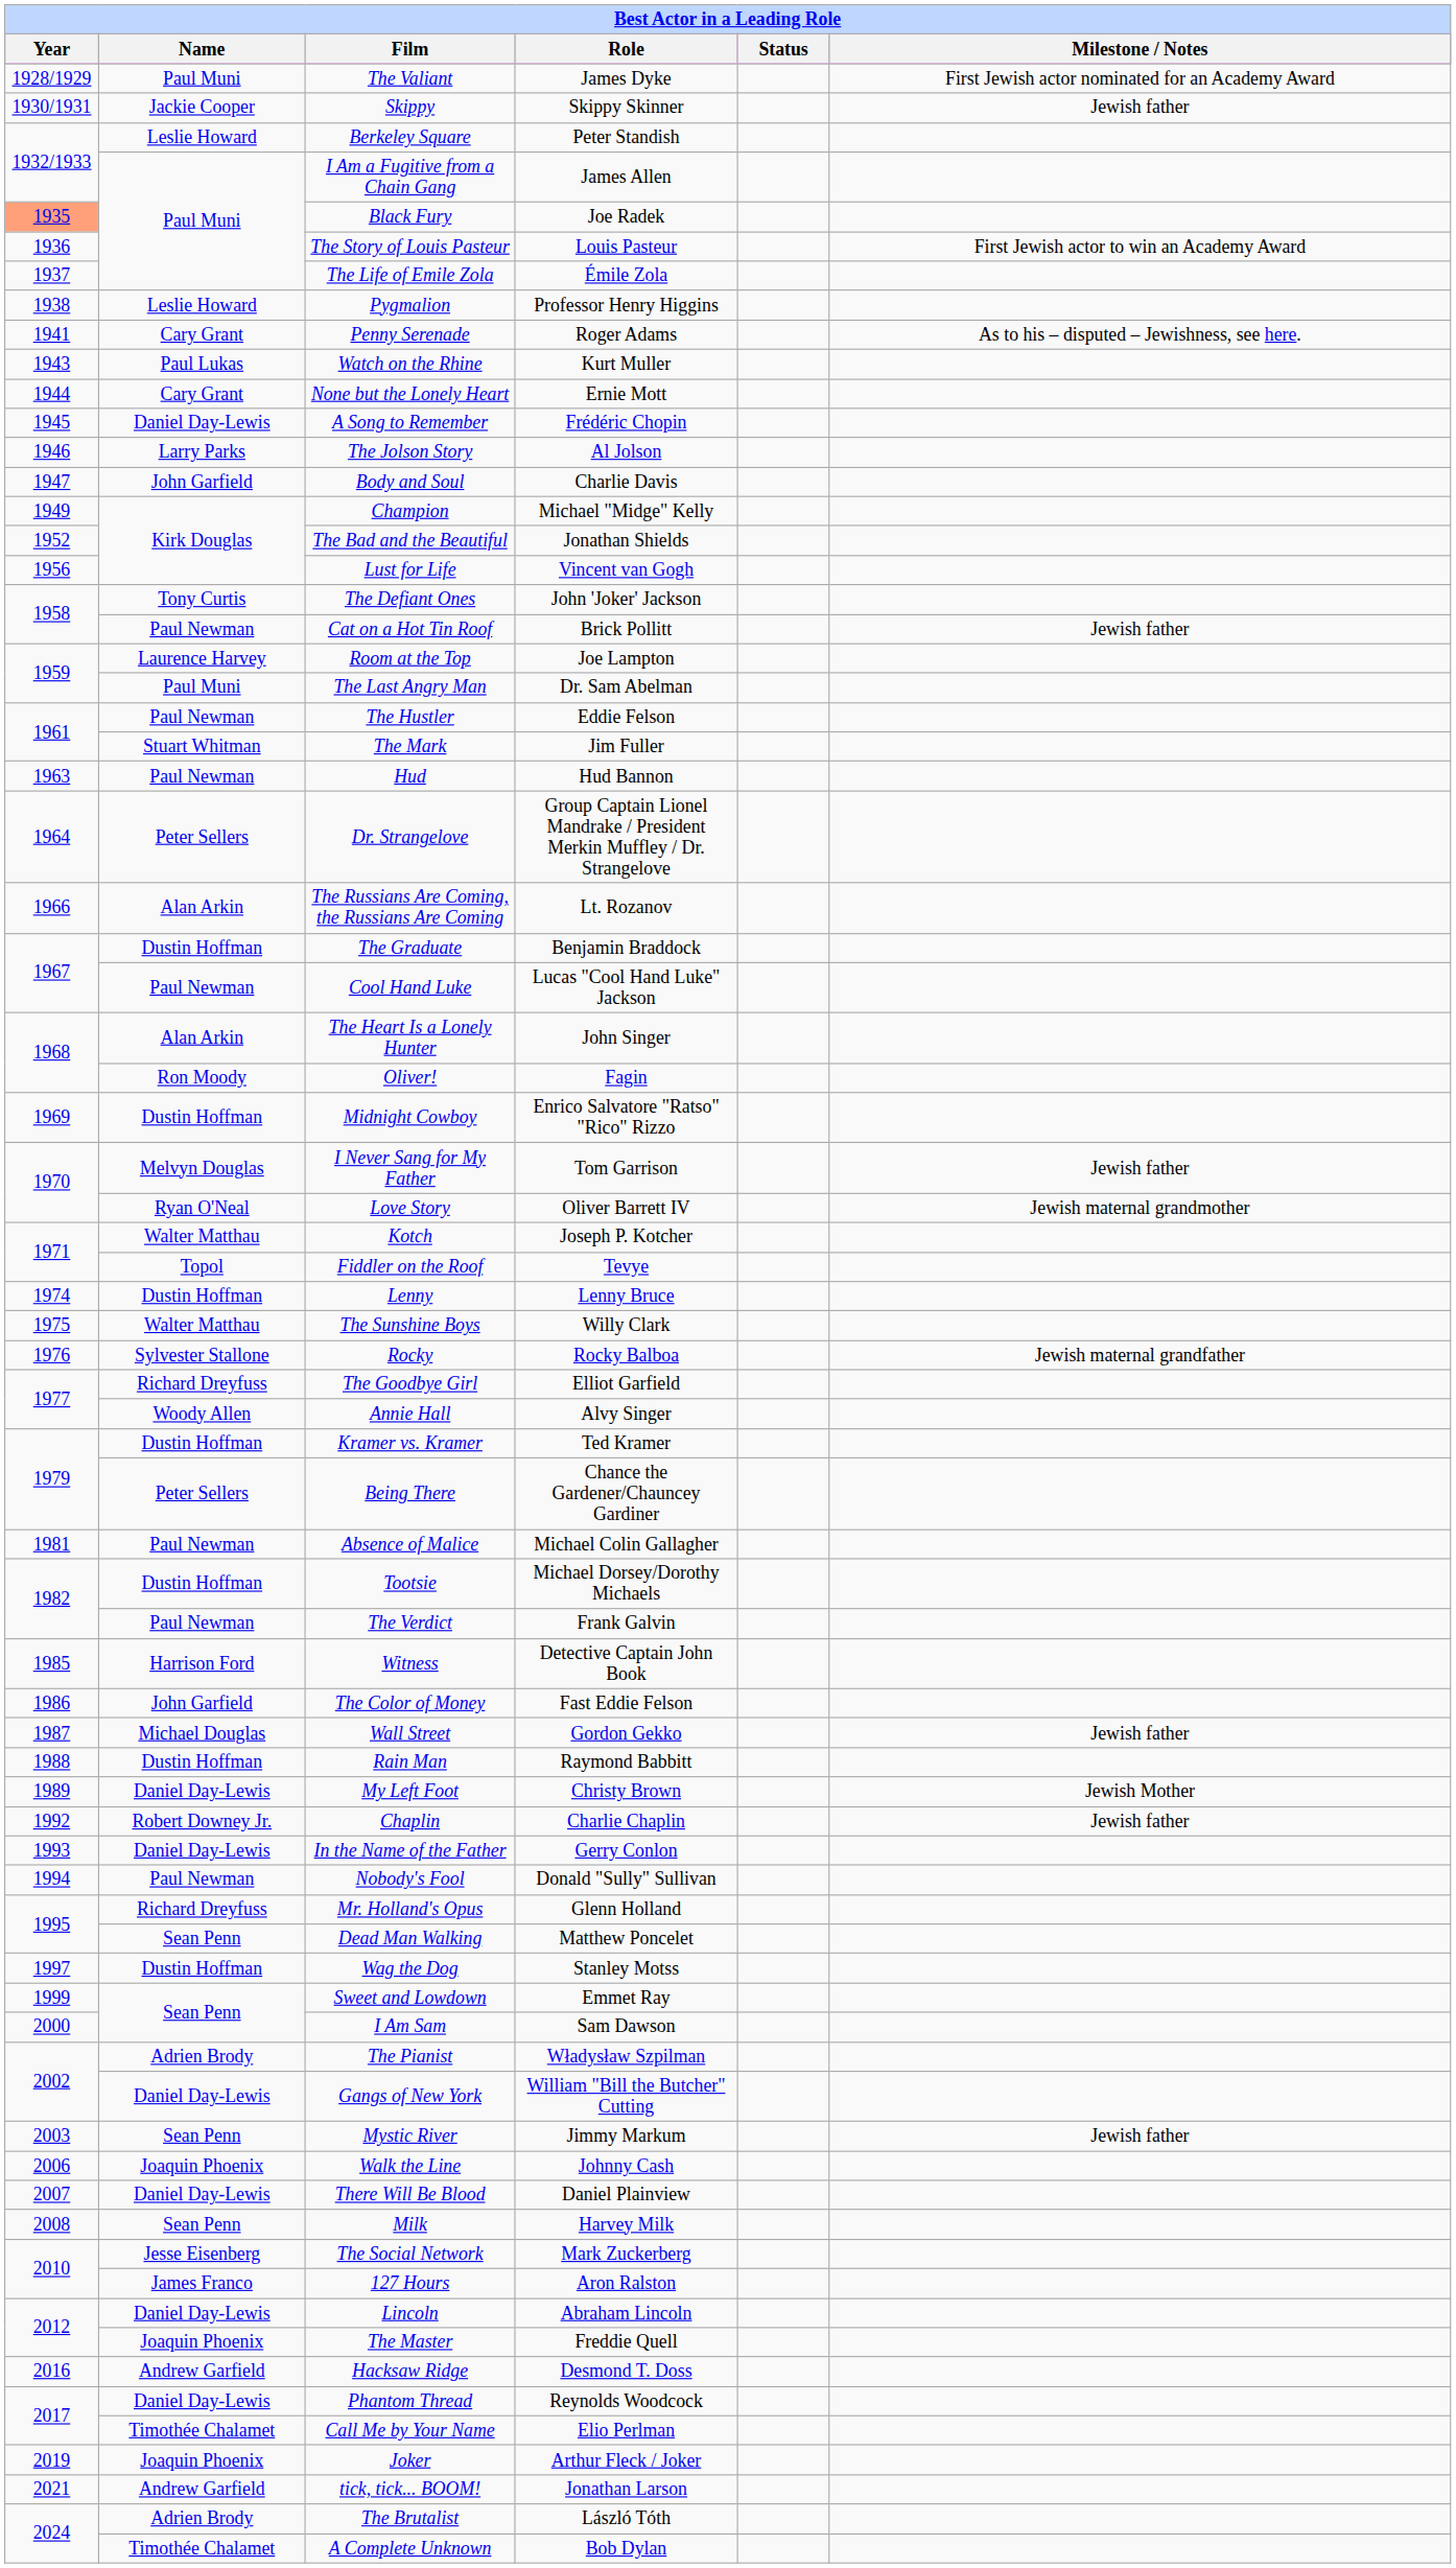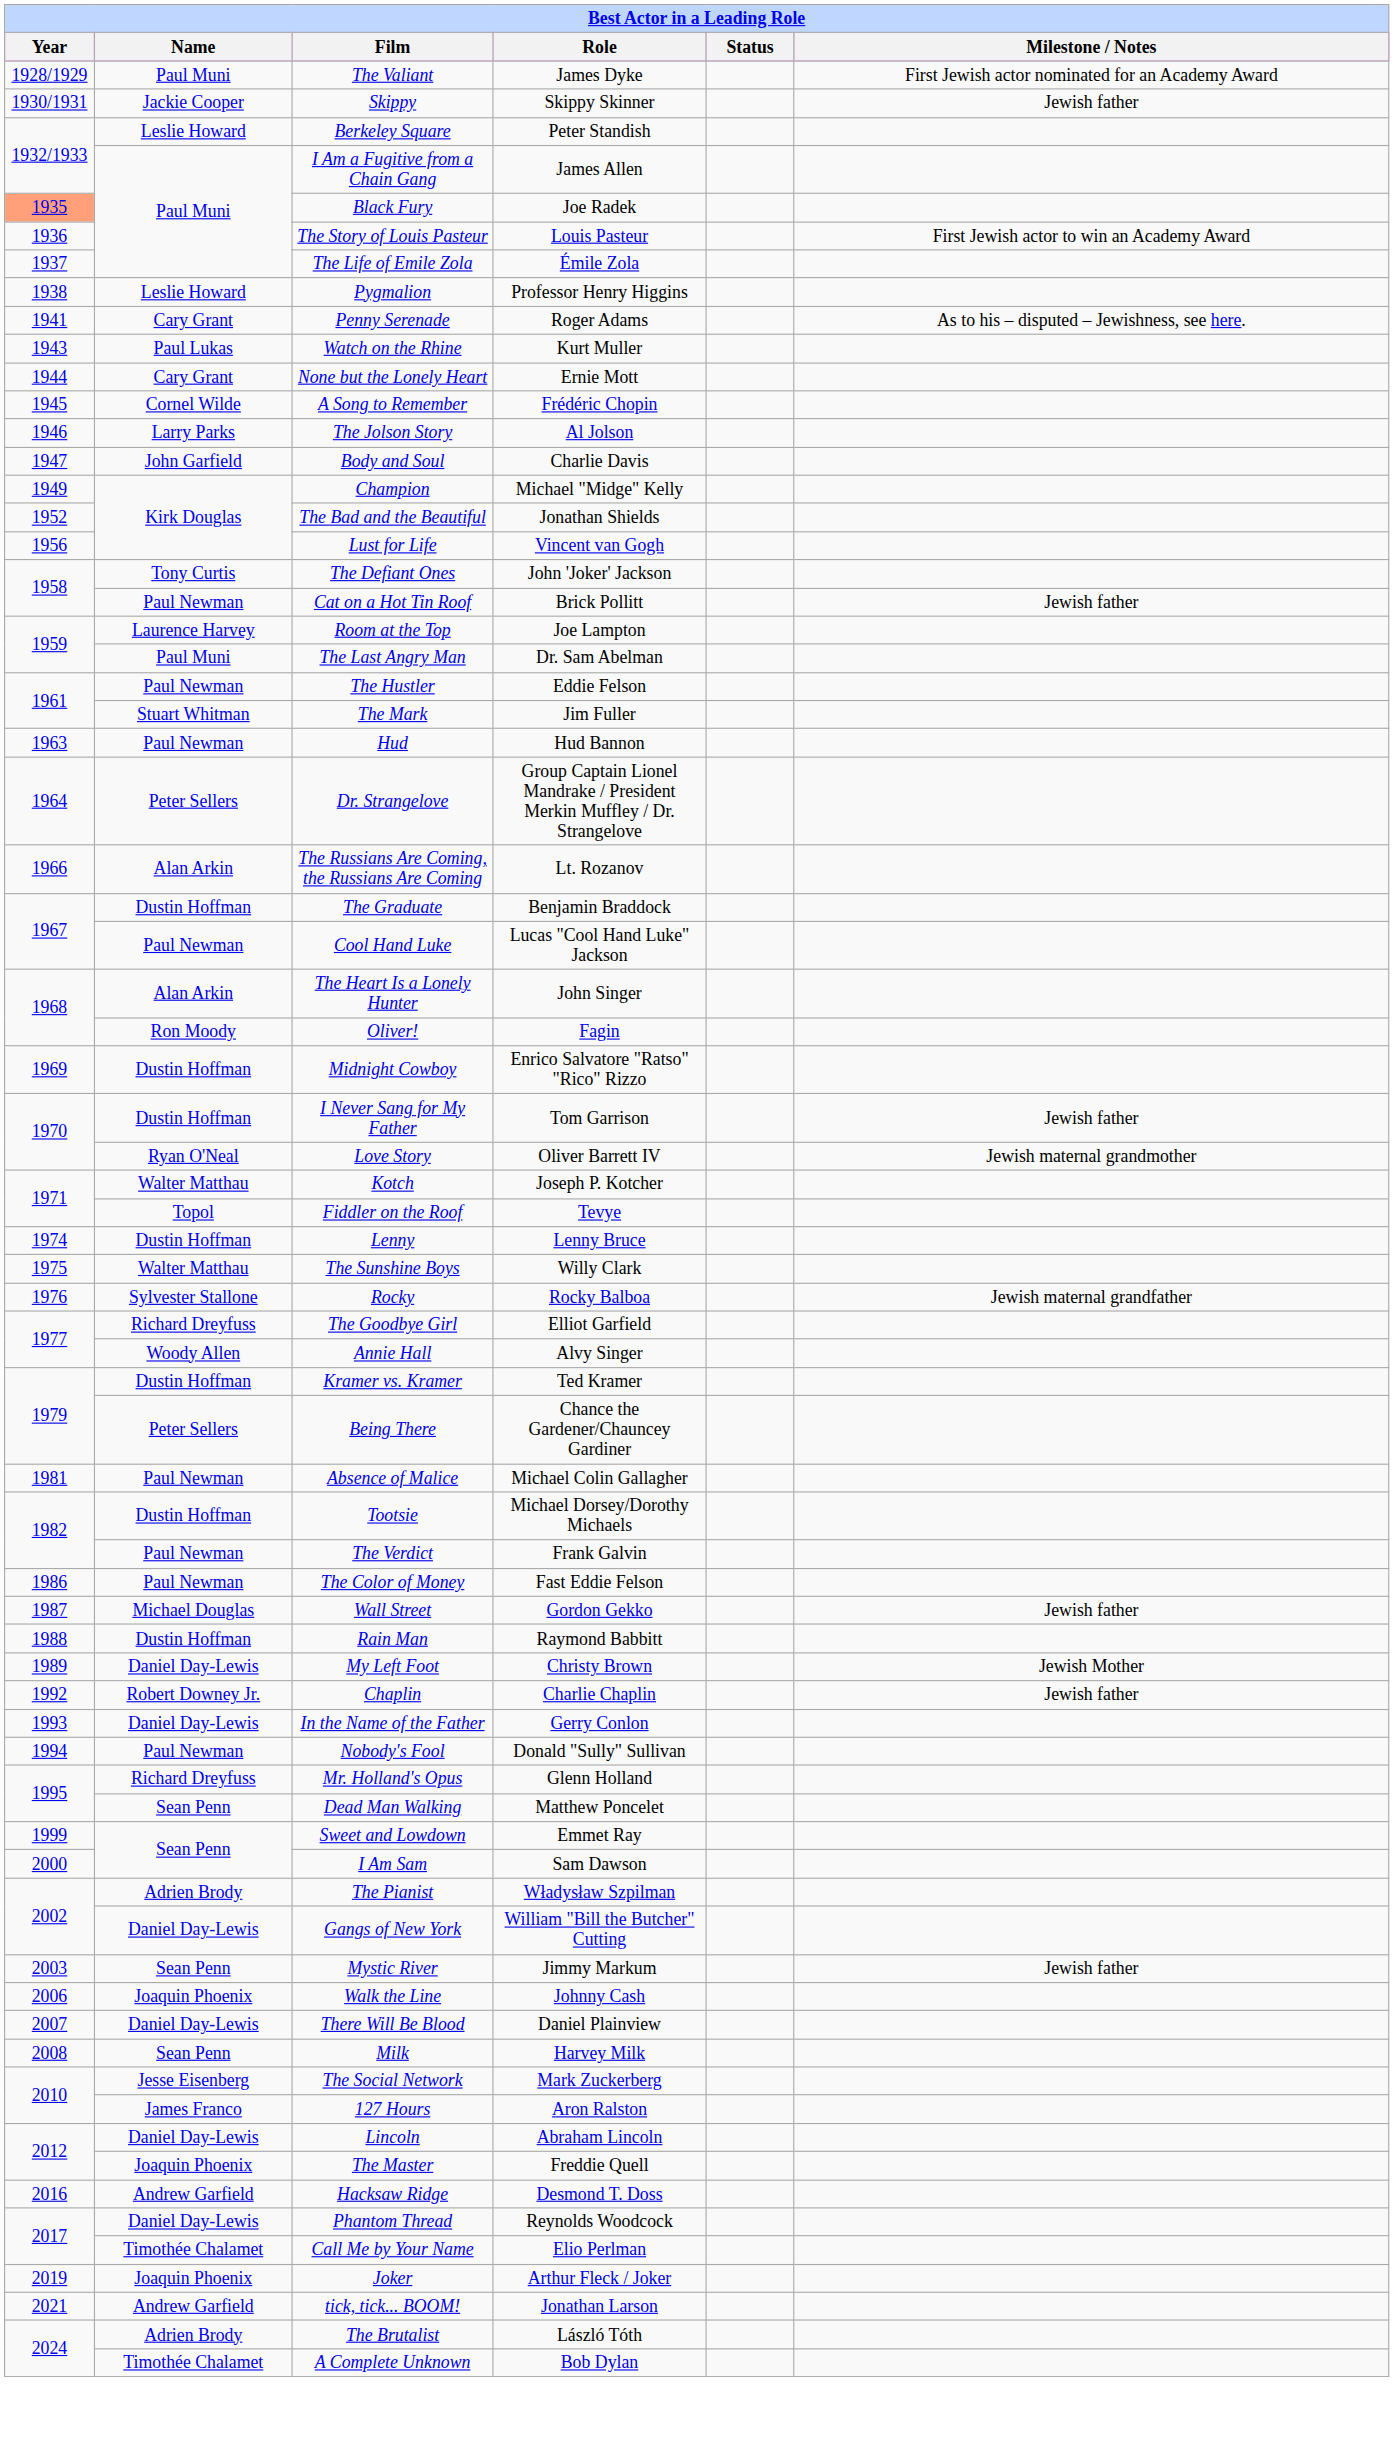A Song to Remember | Name: Daniel Day-Lewis -> Cornel Wilde
I Never Sang for My Father | Name: Melvyn Douglas -> Dustin Hoffman
- row: 1985 | Harrison Ford | Witness | Detective Captain John Book
The Color of Money | Name: John Garfield -> Paul Newman
- row: 1997 | Dustin Hoffman | Wag the Dog | Stanley Motss
